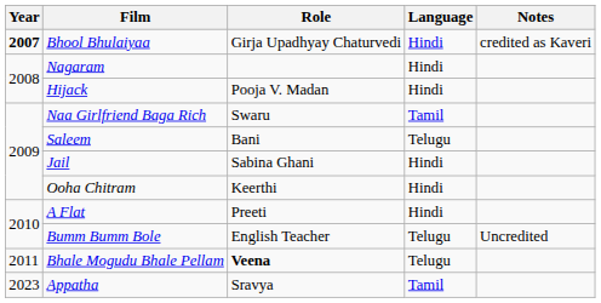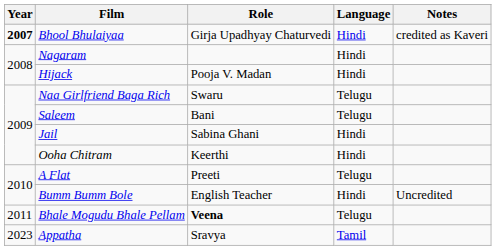Naa Girlfriend Baga Rich | Language: Tamil -> Telugu
A Flat | Language: Hindi -> Telugu
Bumm Bumm Bole | Language: Telugu -> Hindi
